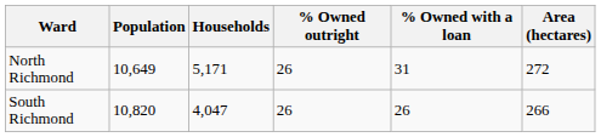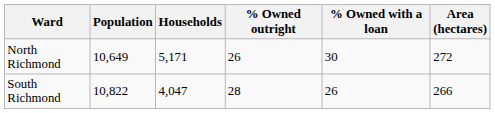North Richmond | % Owned with a loan: 31 -> 30
South Richmond | Population: 10,820 -> 10,822
South Richmond | % Owned outright: 26 -> 28
